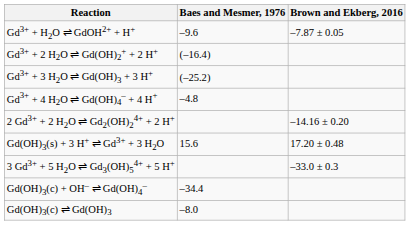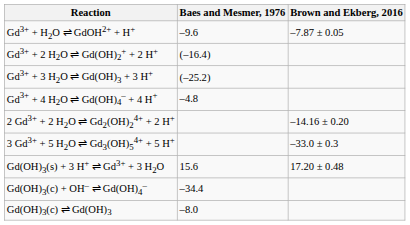rows swapped: 3 Gd3+ + 5 H2O ⇌ Gd3(OH)54+ + 5 H+ <-> Gd(OH)3(s) + 3 H+ ⇌ Gd3+ + 3 H2O
